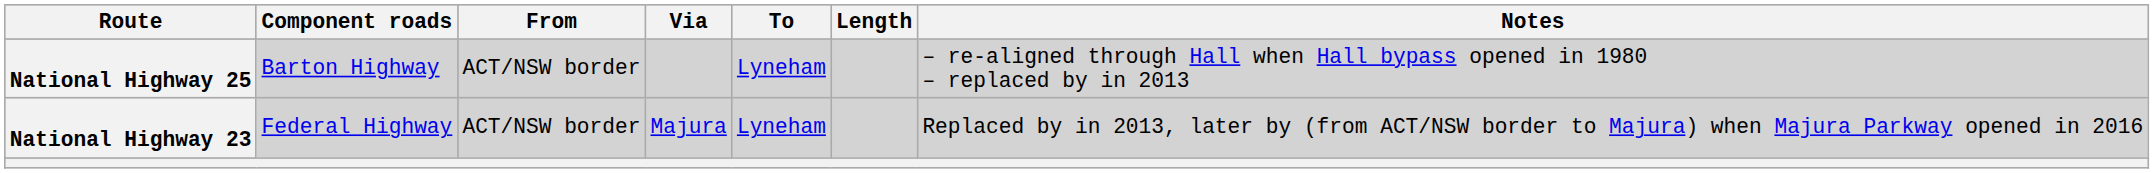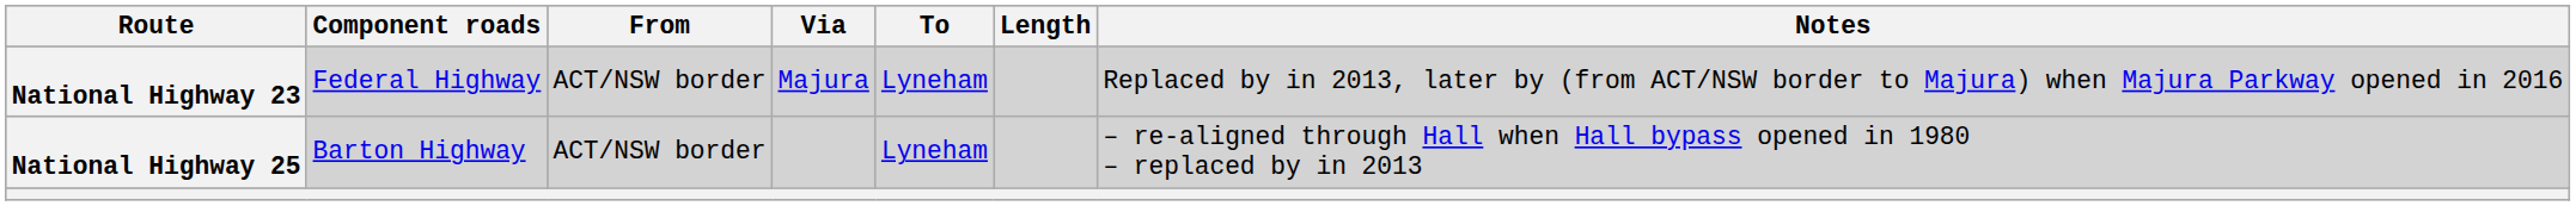rows swapped: National Highway 23 <-> National Highway 25
